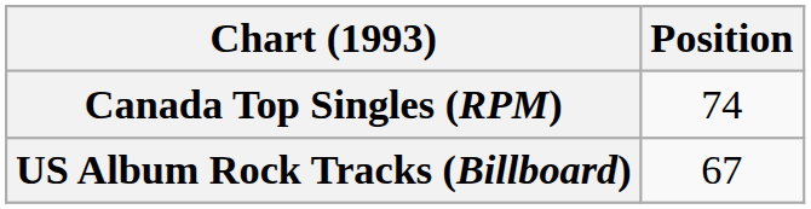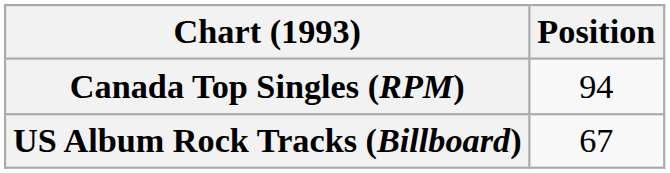Canada Top Singles (RPM) | Position: 74 -> 94
